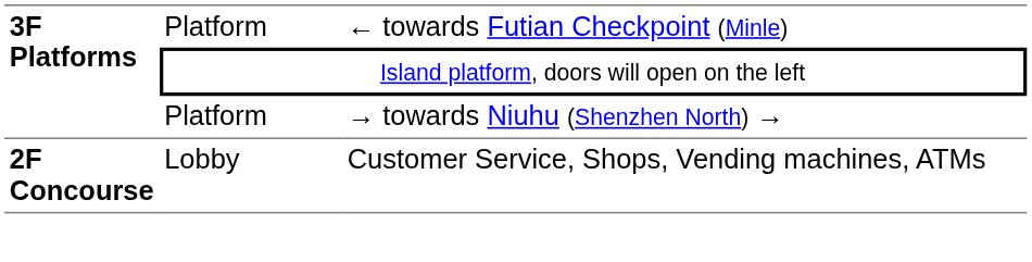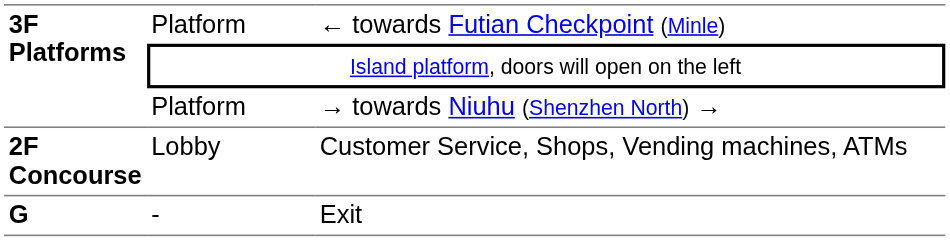+ row: G | - | Exit
